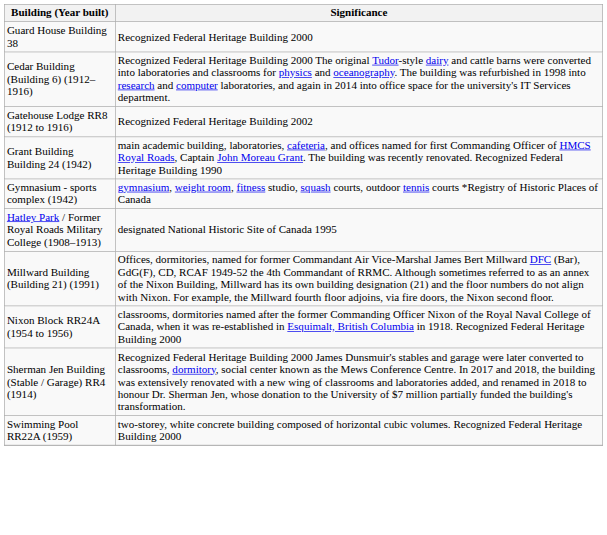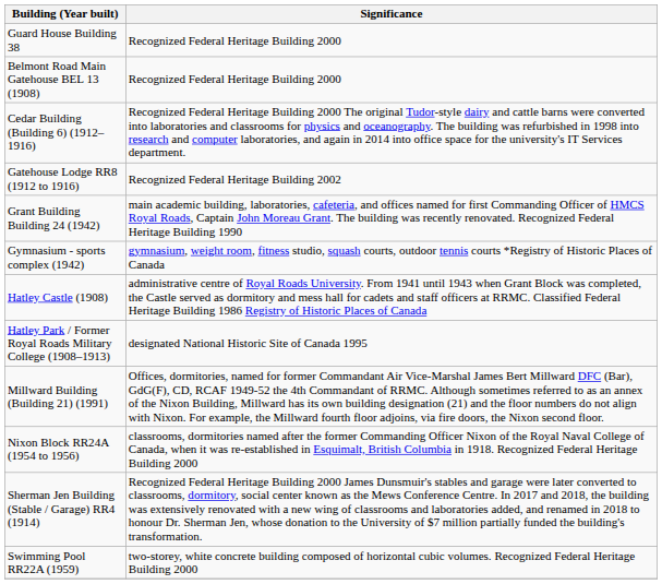+ row: Belmont Road Main Gatehouse BEL 13 (1908) | Recognized Federal Heritage Building 2000
+ row: Hatley Castle (1908) | administrative centre of Royal Roads University. From 1941 until 1943 when Grant Block was completed, the Castle served as dormitory and mess hall for cadets and staff officers at RRMC. Classified Federal Heritage Building 1986 Registry of Historic Places of Canada
